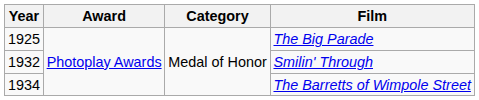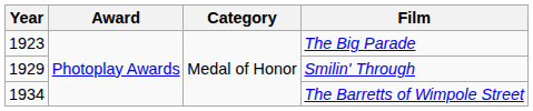The Big Parade | Year: 1925 -> 1923
Smilin' Through | Year: 1932 -> 1929
